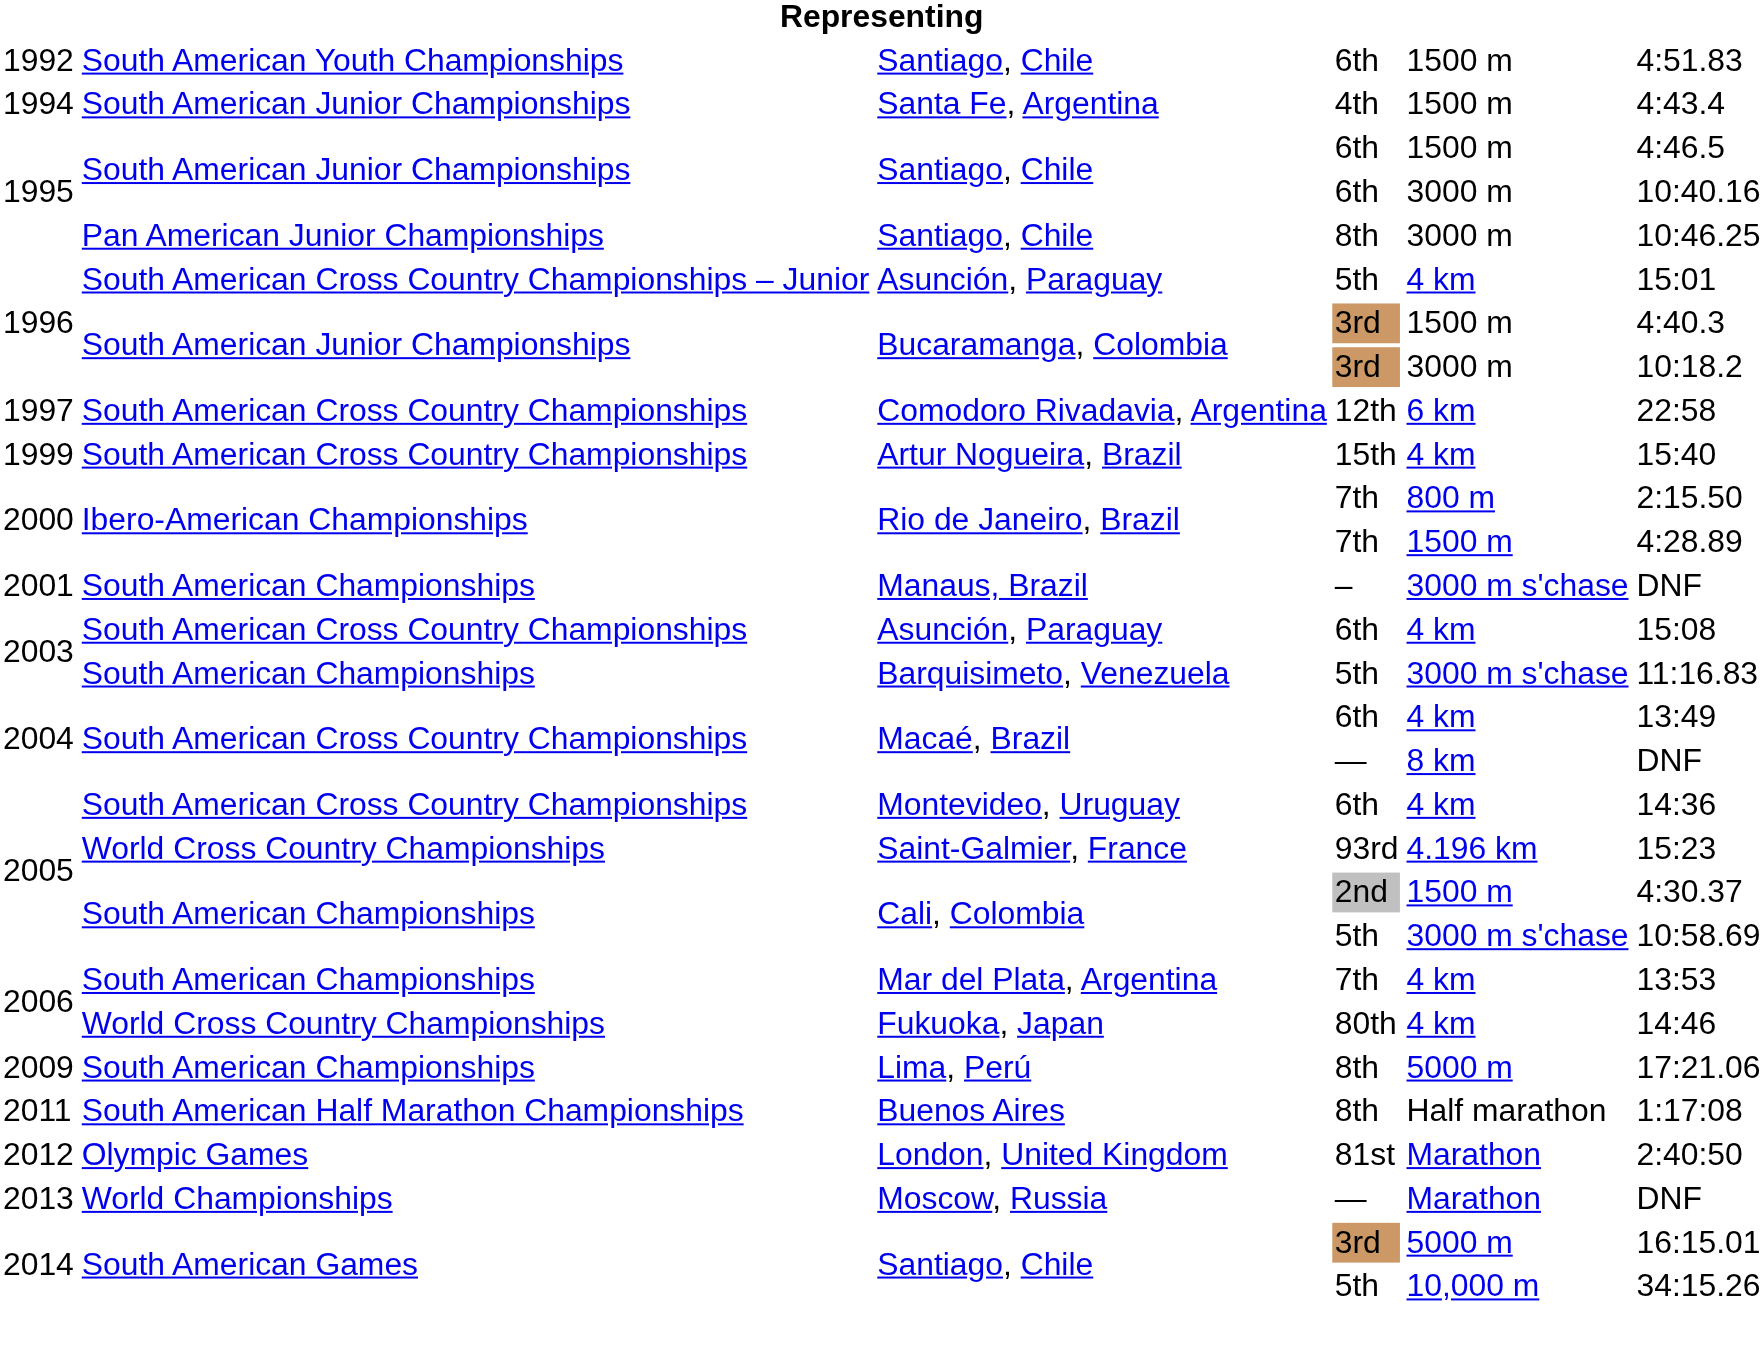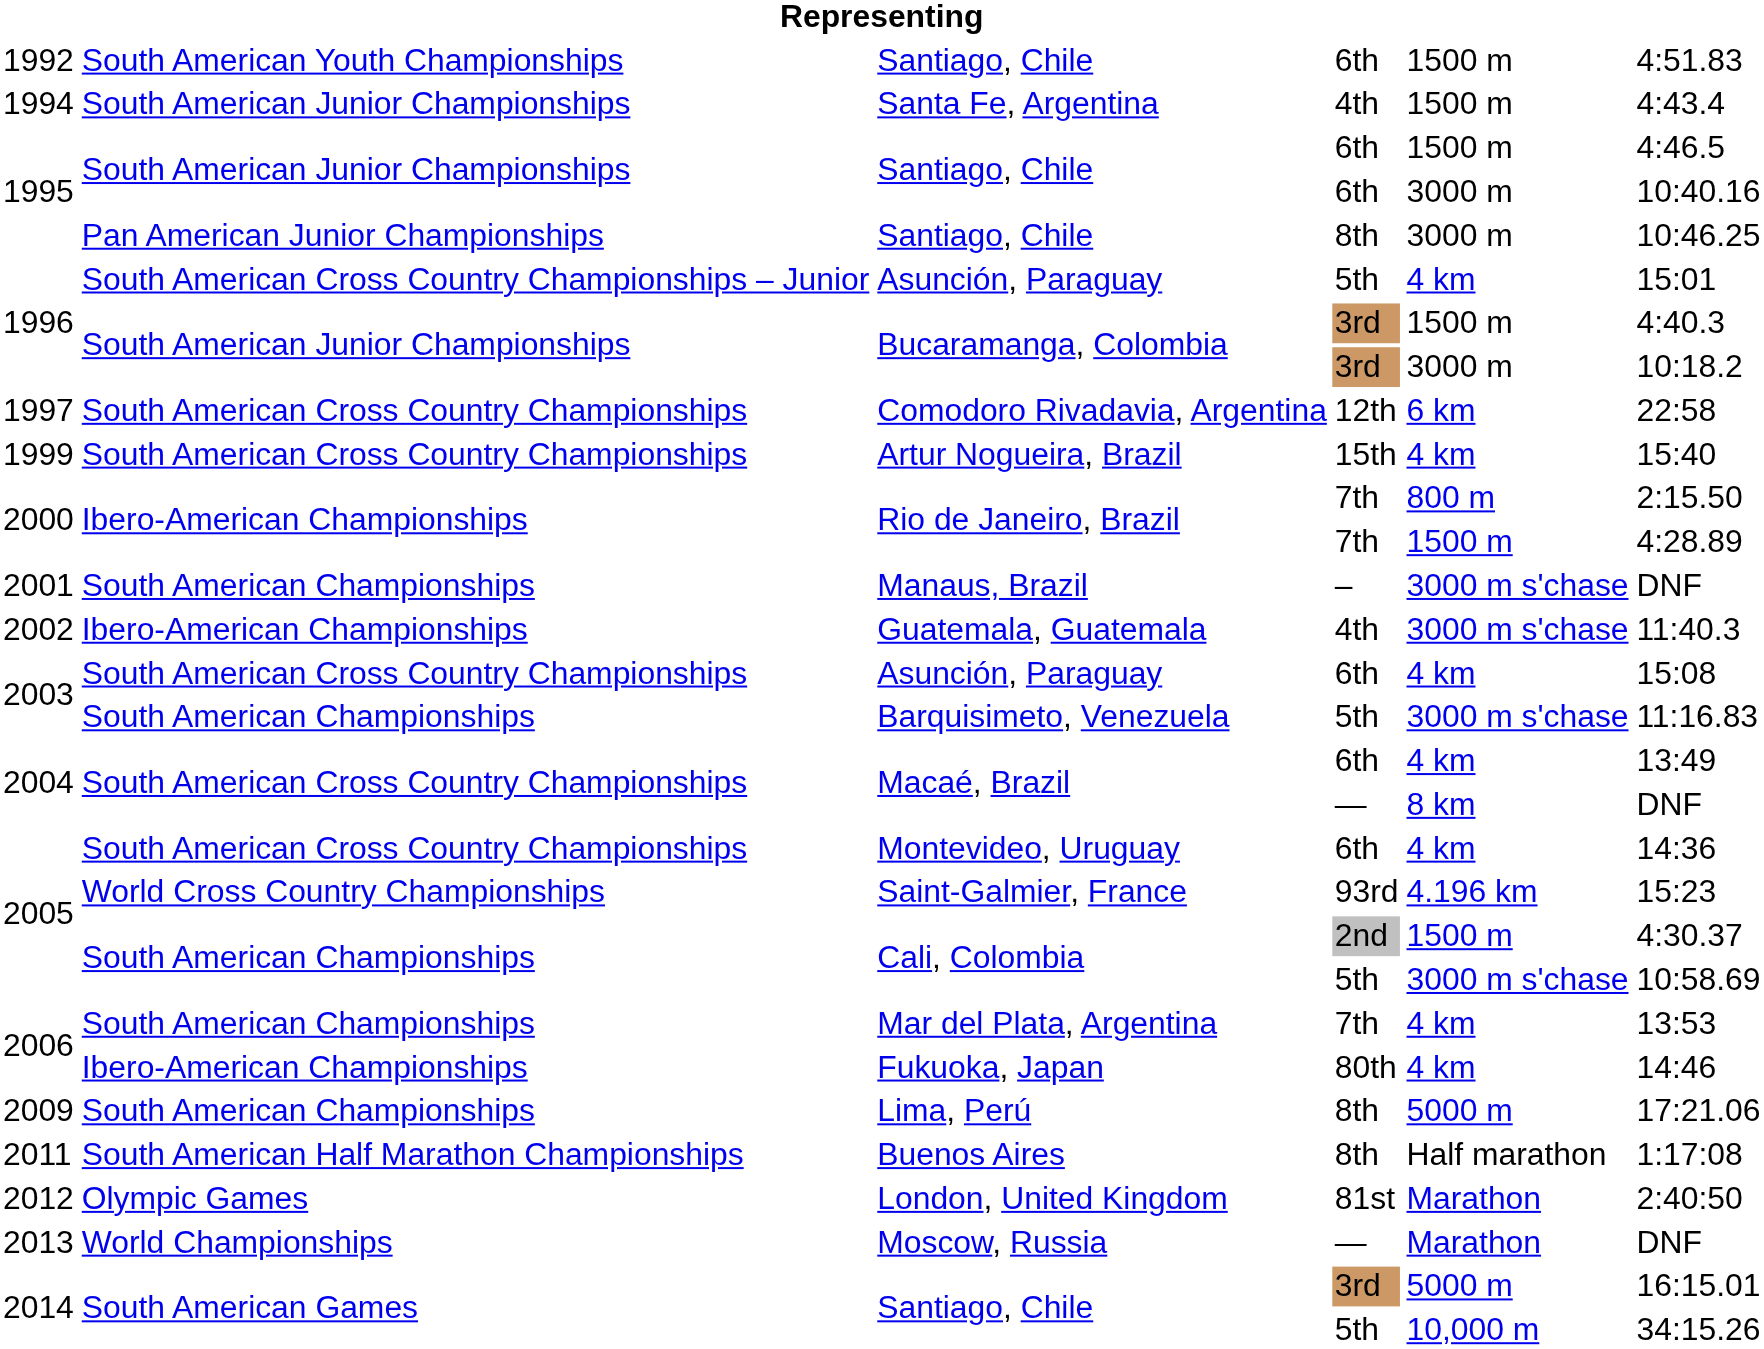+ row: 2002 | Ibero-American Championships | Guatemala, Guatemala | 4th | 3000 m s'chase | 11:40.3
Fukuoka, Japan | column 2: World Cross Country Championships -> Ibero-American Championships
